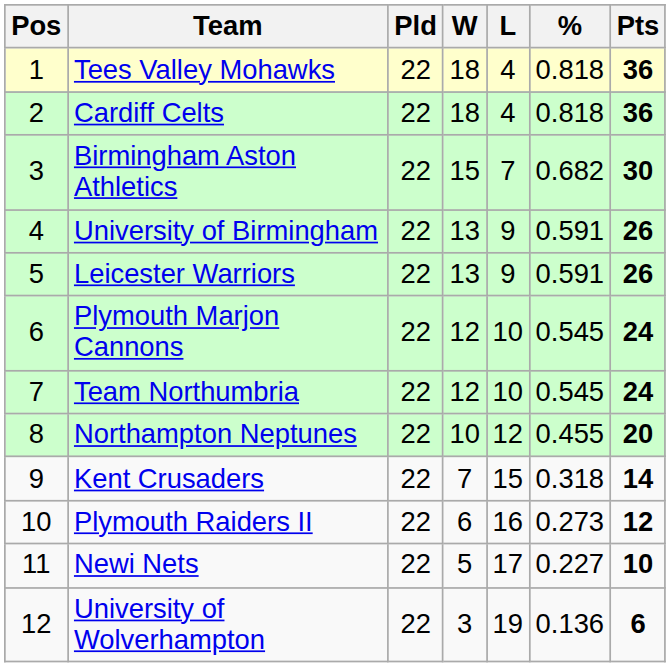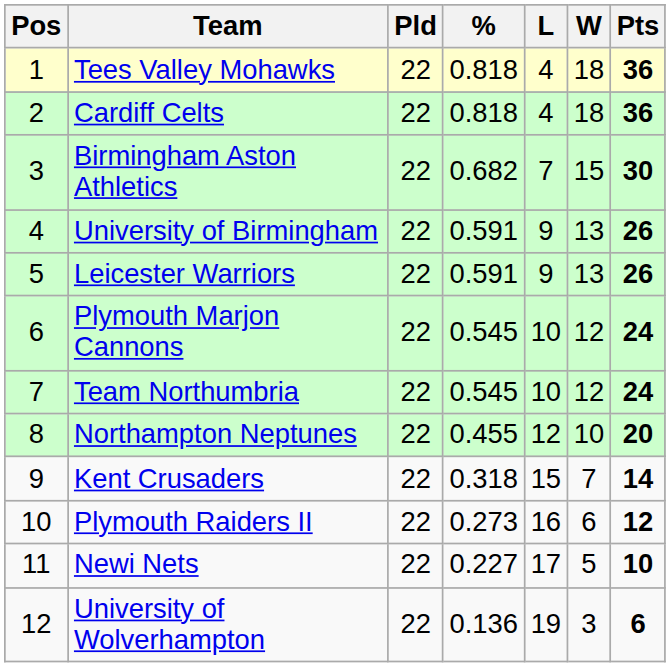columns swapped: W <-> %
